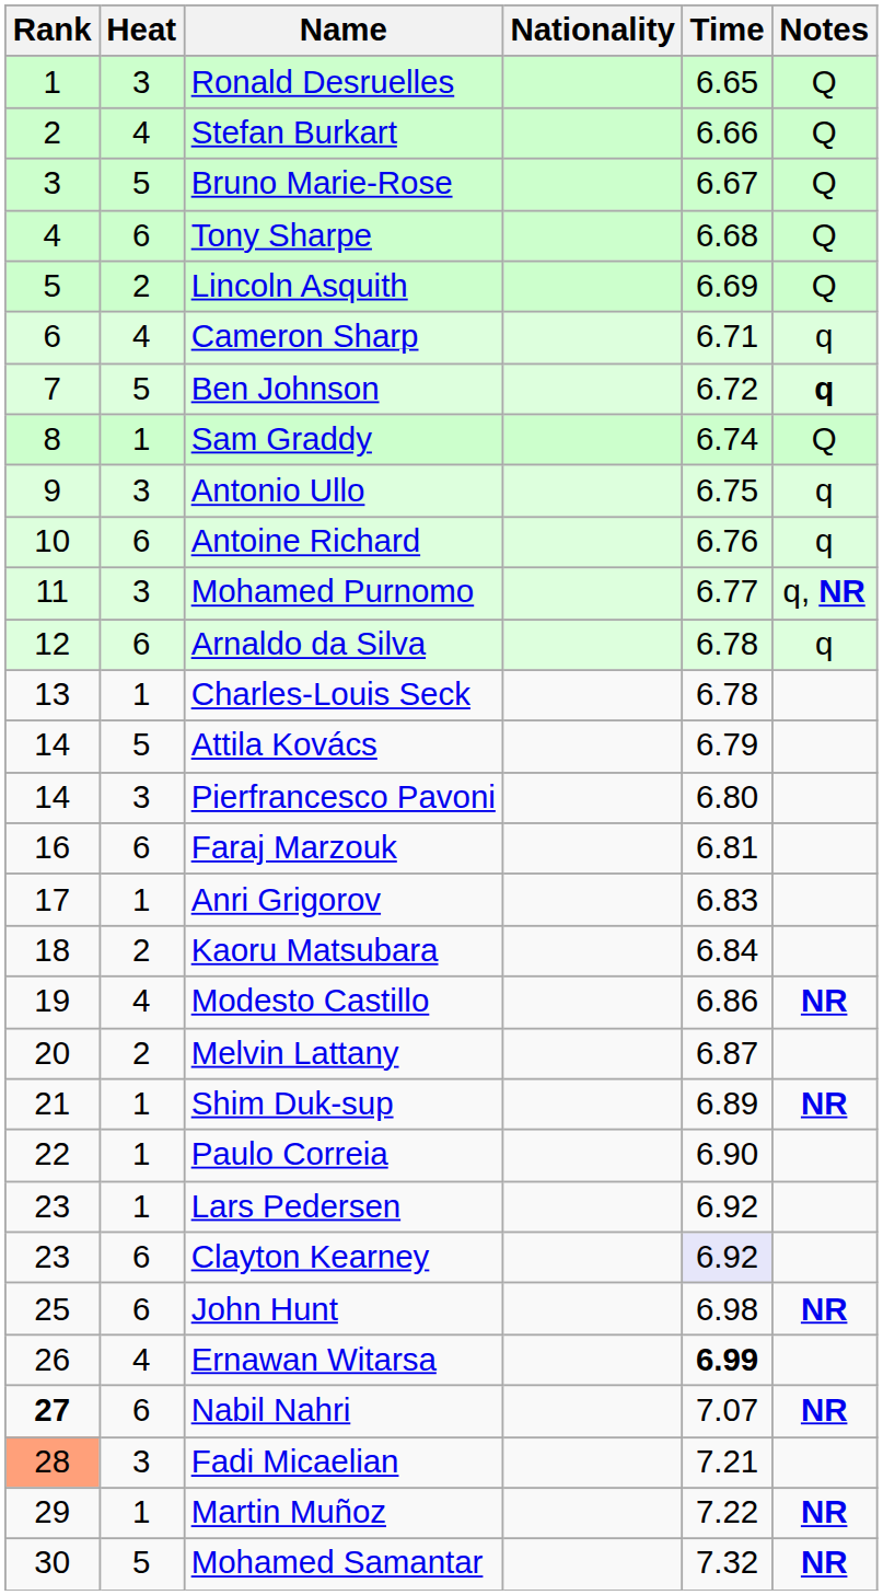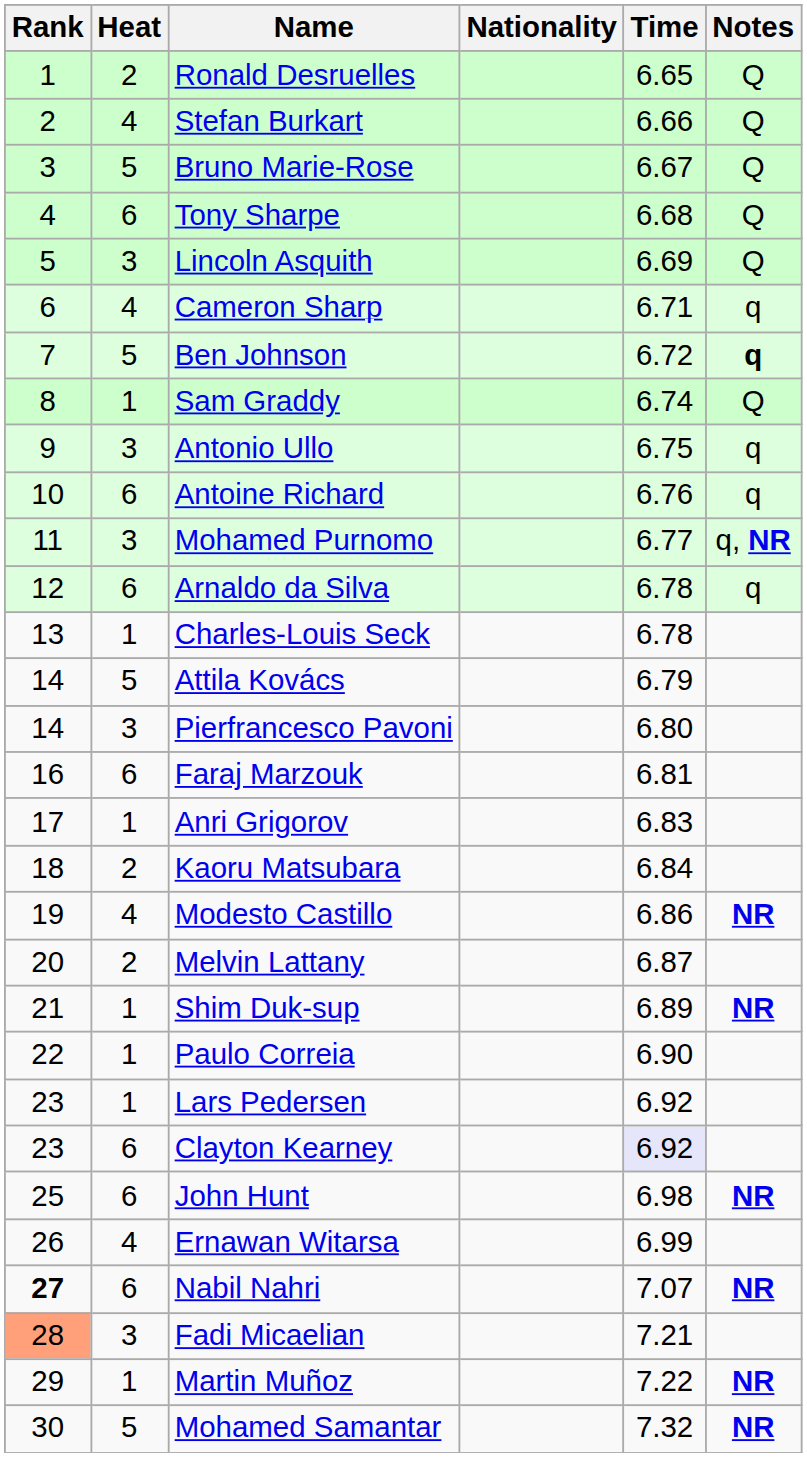Ronald Desruelles | Heat: 3 -> 2
Lincoln Asquith | Heat: 2 -> 3
Ernawan Witarsa | Time: bold -> normal
